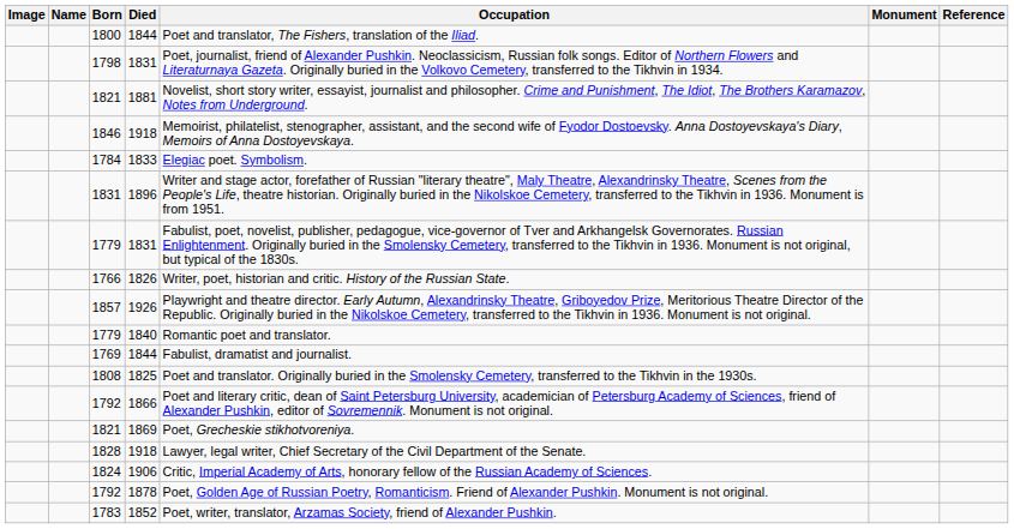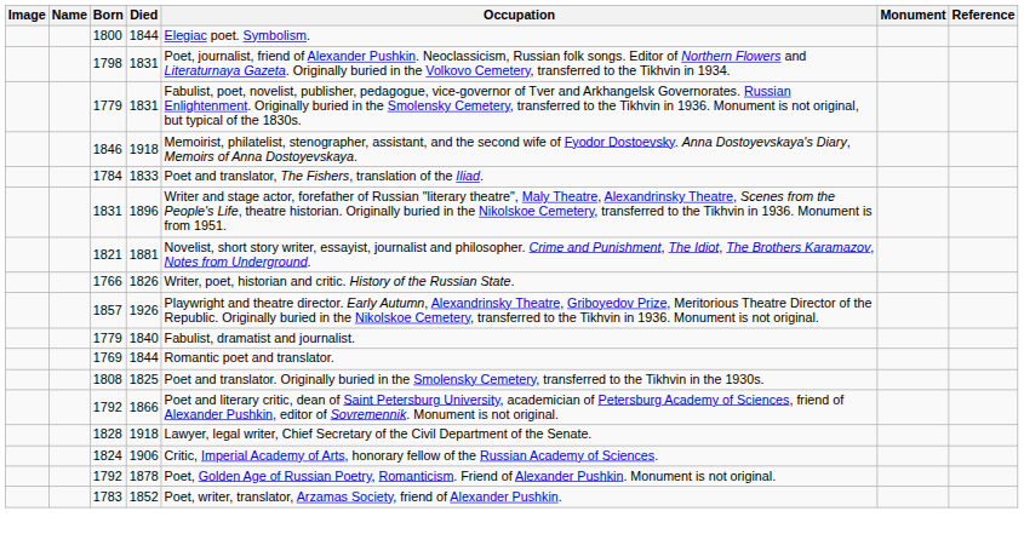1800 | Occupation: Poet and translator, The Fishers, translation of the Iliad. -> Elegiac poet. Symbolism.
rows swapped: 1821 / 1881 <-> 1779 / 1831
1784 | Occupation: Elegiac poet. Symbolism. -> Poet and translator, The Fishers, translation of the Iliad.
1779 / 1840 | Occupation: Romantic poet and translator. -> Fabulist, dramatist and journalist.
1769 | Occupation: Fabulist, dramatist and journalist. -> Romantic poet and translator.
- row: 1821 | 1869 | Poet, Grecheskie stikhotvoreniya.
